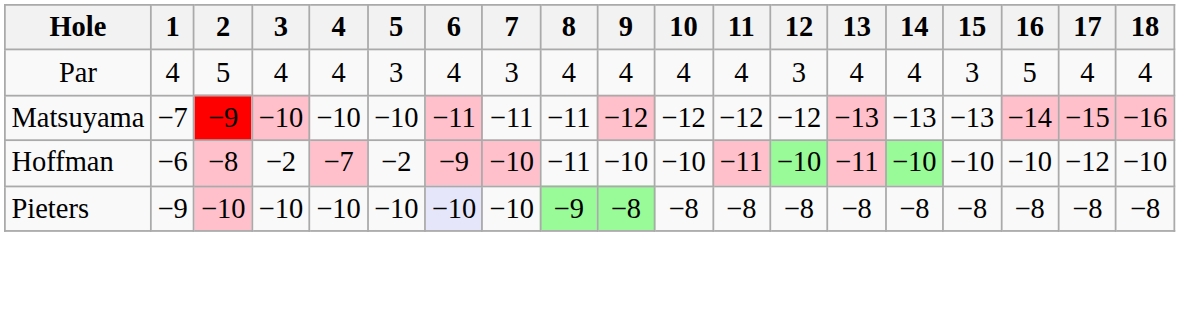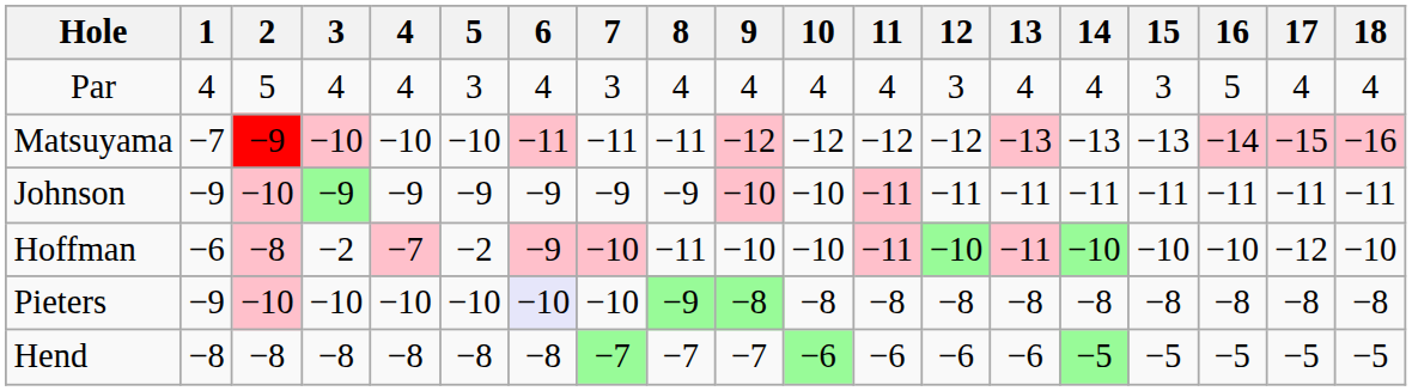+ row: Johnson | −9 | −10 | −9 | −9 | −9 | −9 | −9 | −9 | −10 | −10 | −11 | −11 | −11 | −11 | −11 | −11 | −11 | −11
+ row: Hend | −8 | −8 | −8 | −8 | −8 | −8 | −7 | −7 | −7 | −6 | −6 | −6 | −6 | −5 | −5 | −5 | −5 | −5
